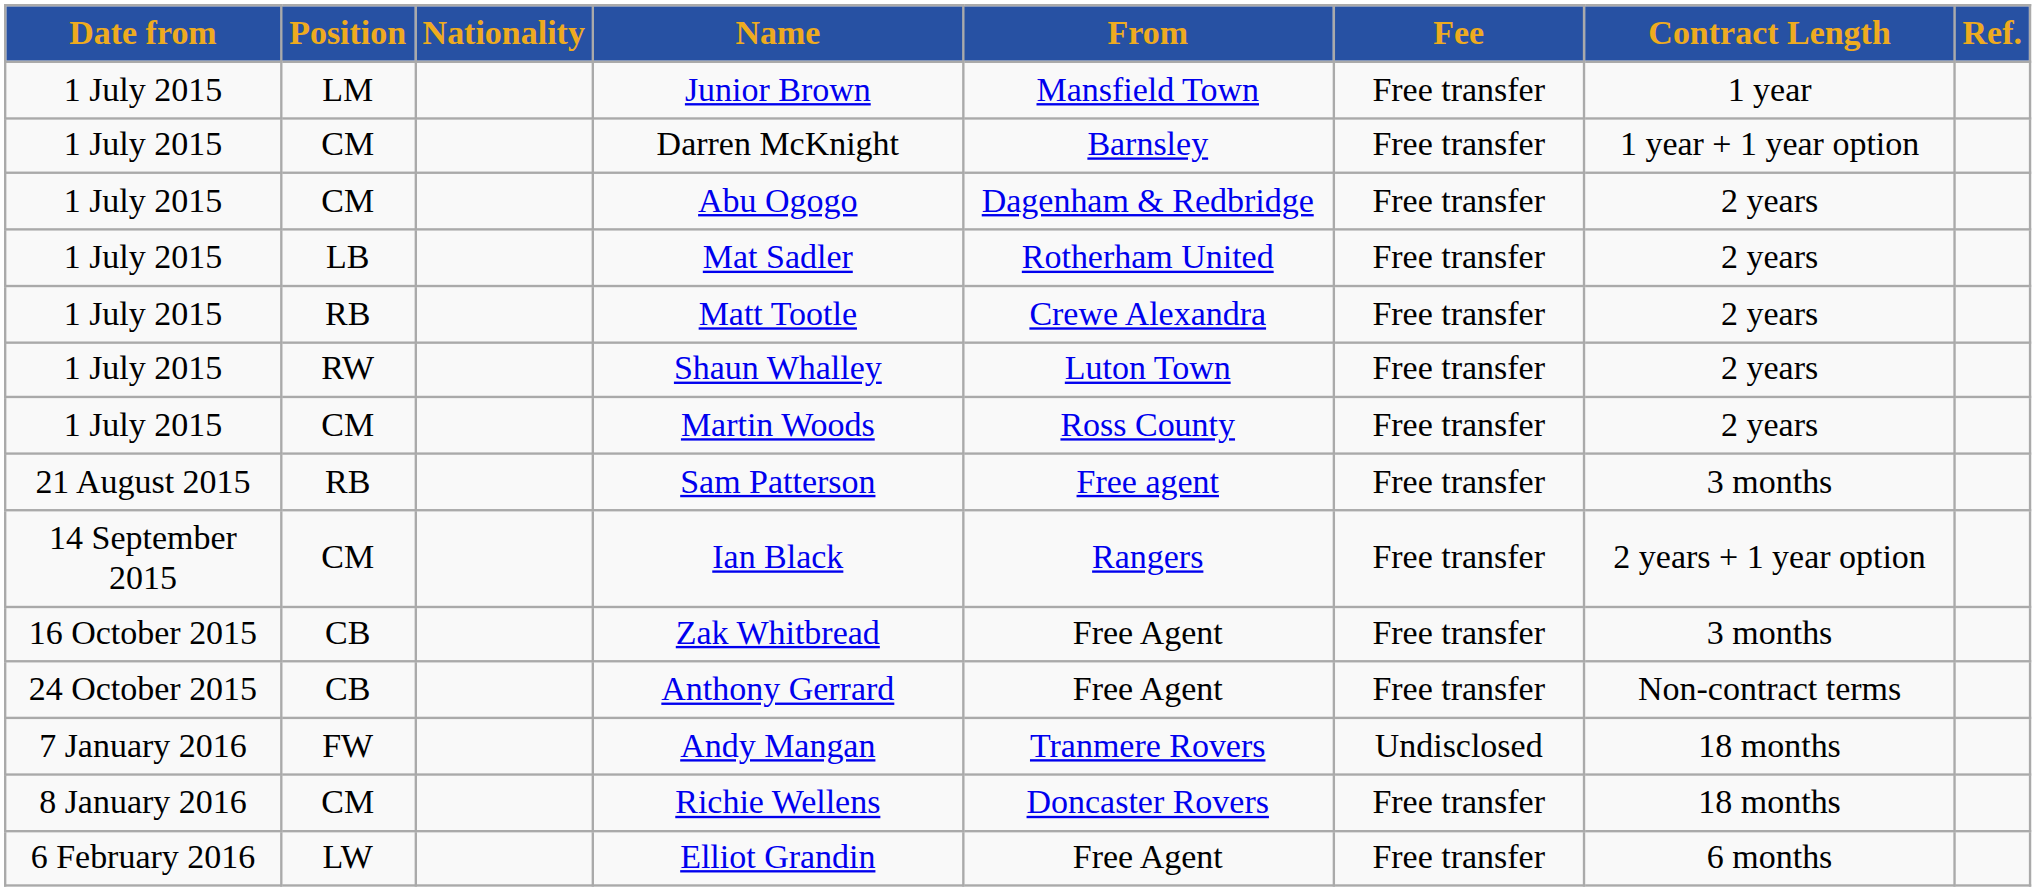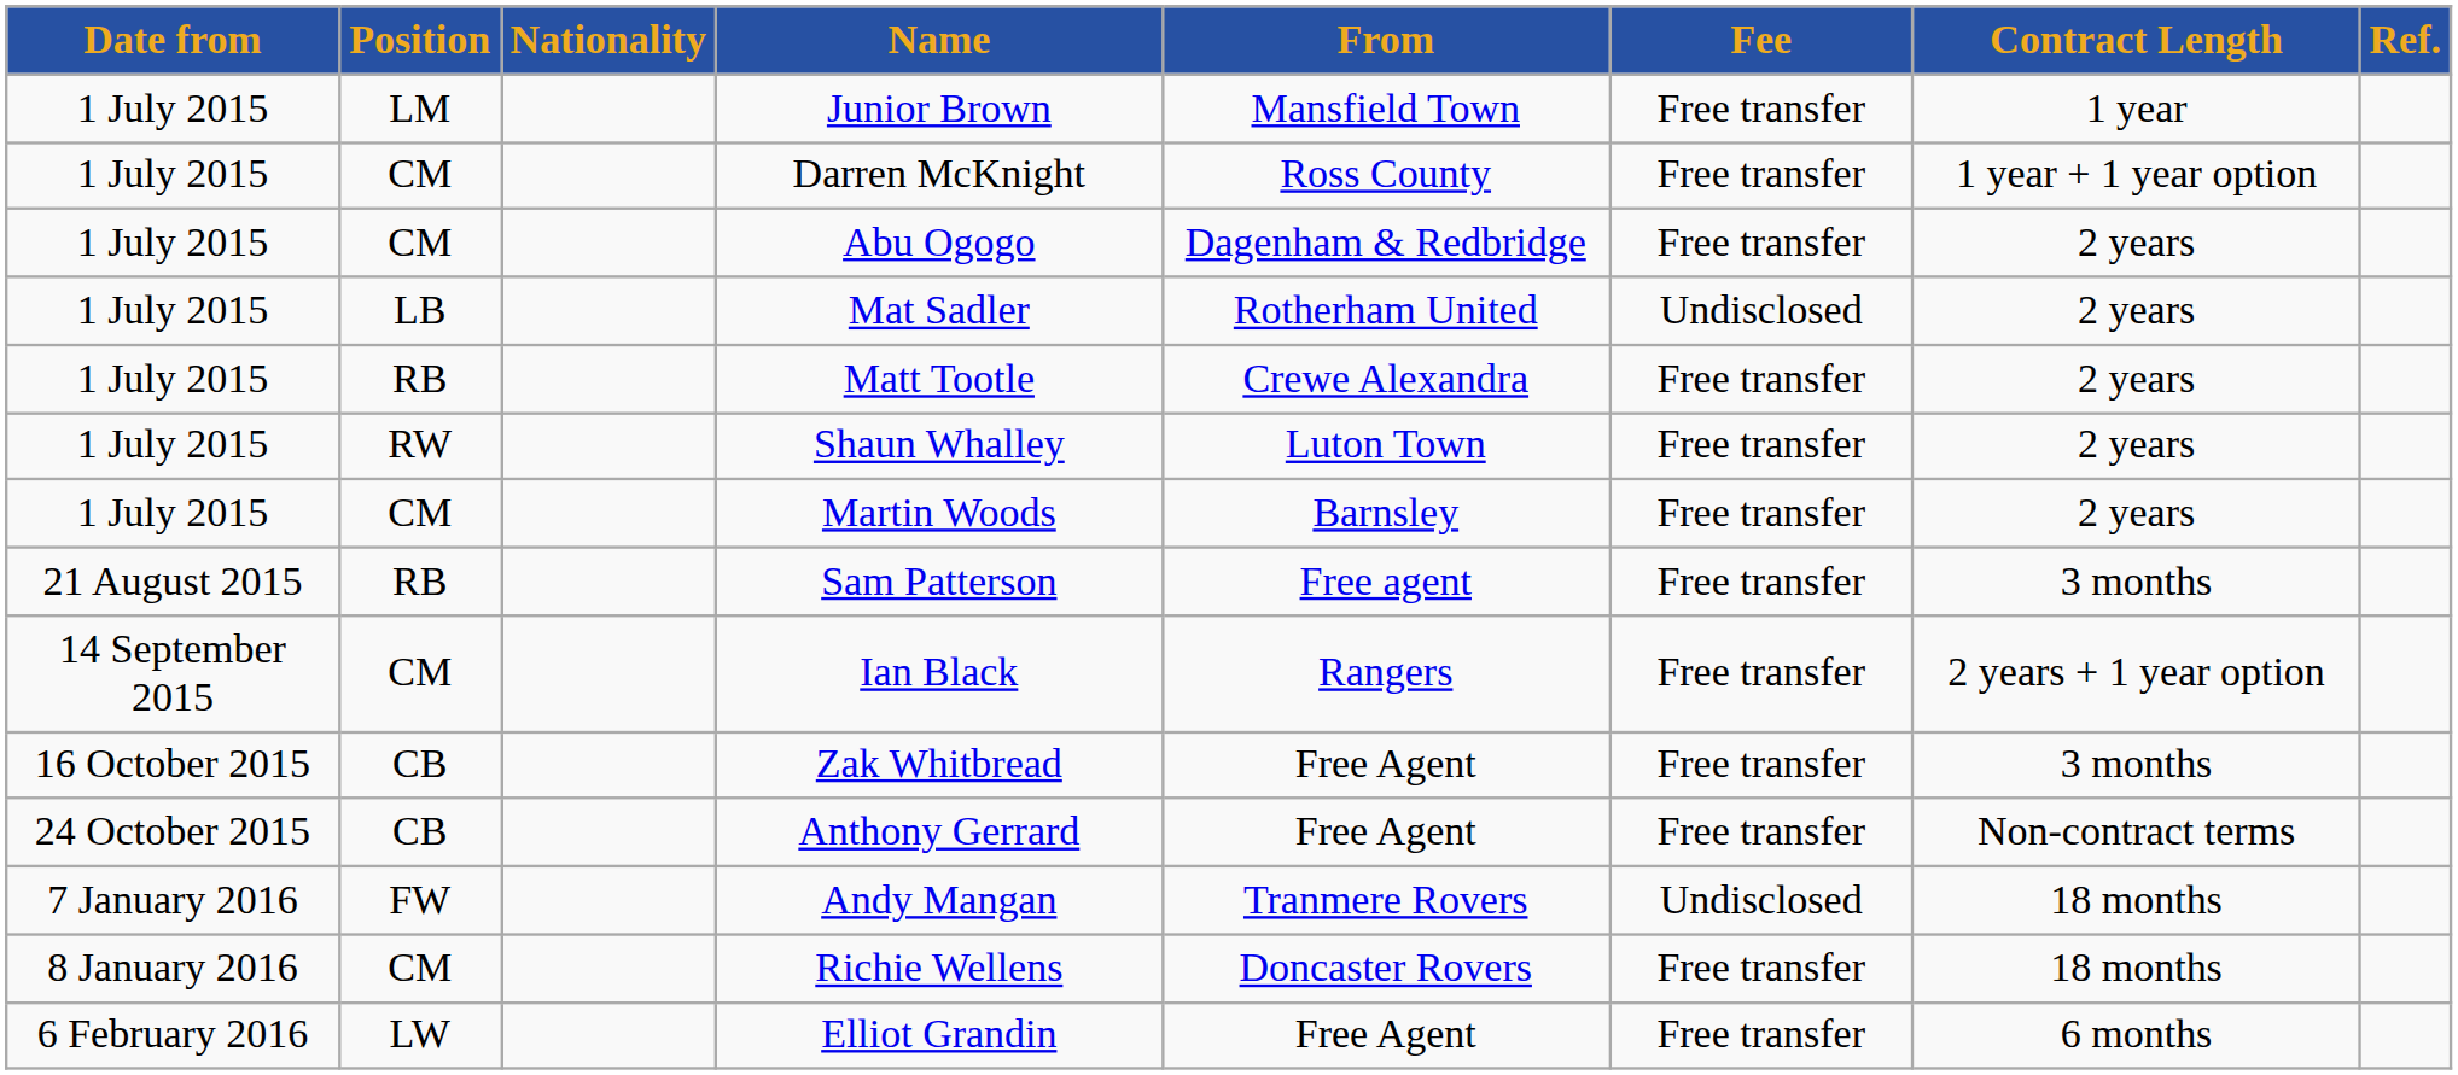Darren McKnight | From: Barnsley -> Ross County
Mat Sadler | Fee: Free transfer -> Undisclosed
Martin Woods | From: Ross County -> Barnsley
